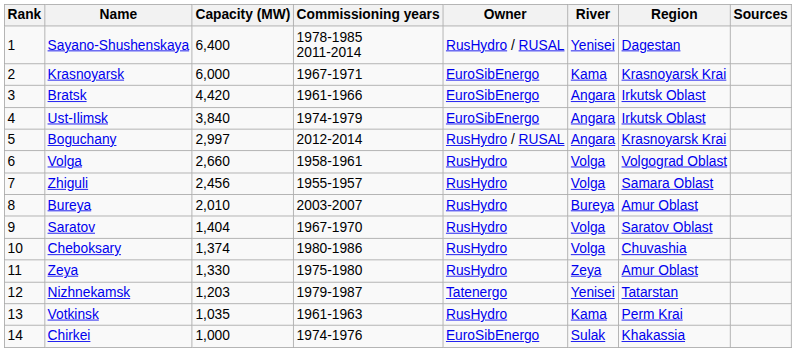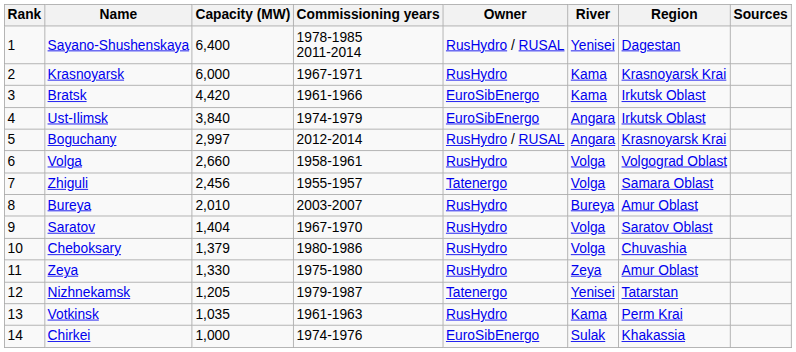Krasnoyarsk | Owner: EuroSibEnergo -> RusHydro
Bratsk | River: Angara -> Kama
Zhiguli | Owner: RusHydro -> Tatenergo
Cheboksary | Capacity (MW): 1,374 -> 1,379
Nizhnekamsk | Capacity (MW): 1,203 -> 1,205
